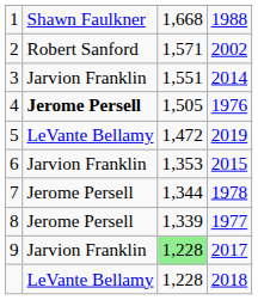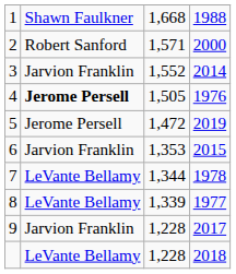2 | column 4: 2002 -> 2000
3 | column 3: 1,551 -> 1,552
5 | column 2: LeVante Bellamy -> Jerome Persell
7 | column 2: Jerome Persell -> LeVante Bellamy
8 | column 2: Jerome Persell -> LeVante Bellamy
9 | column 3: lightgreen background -> no background
